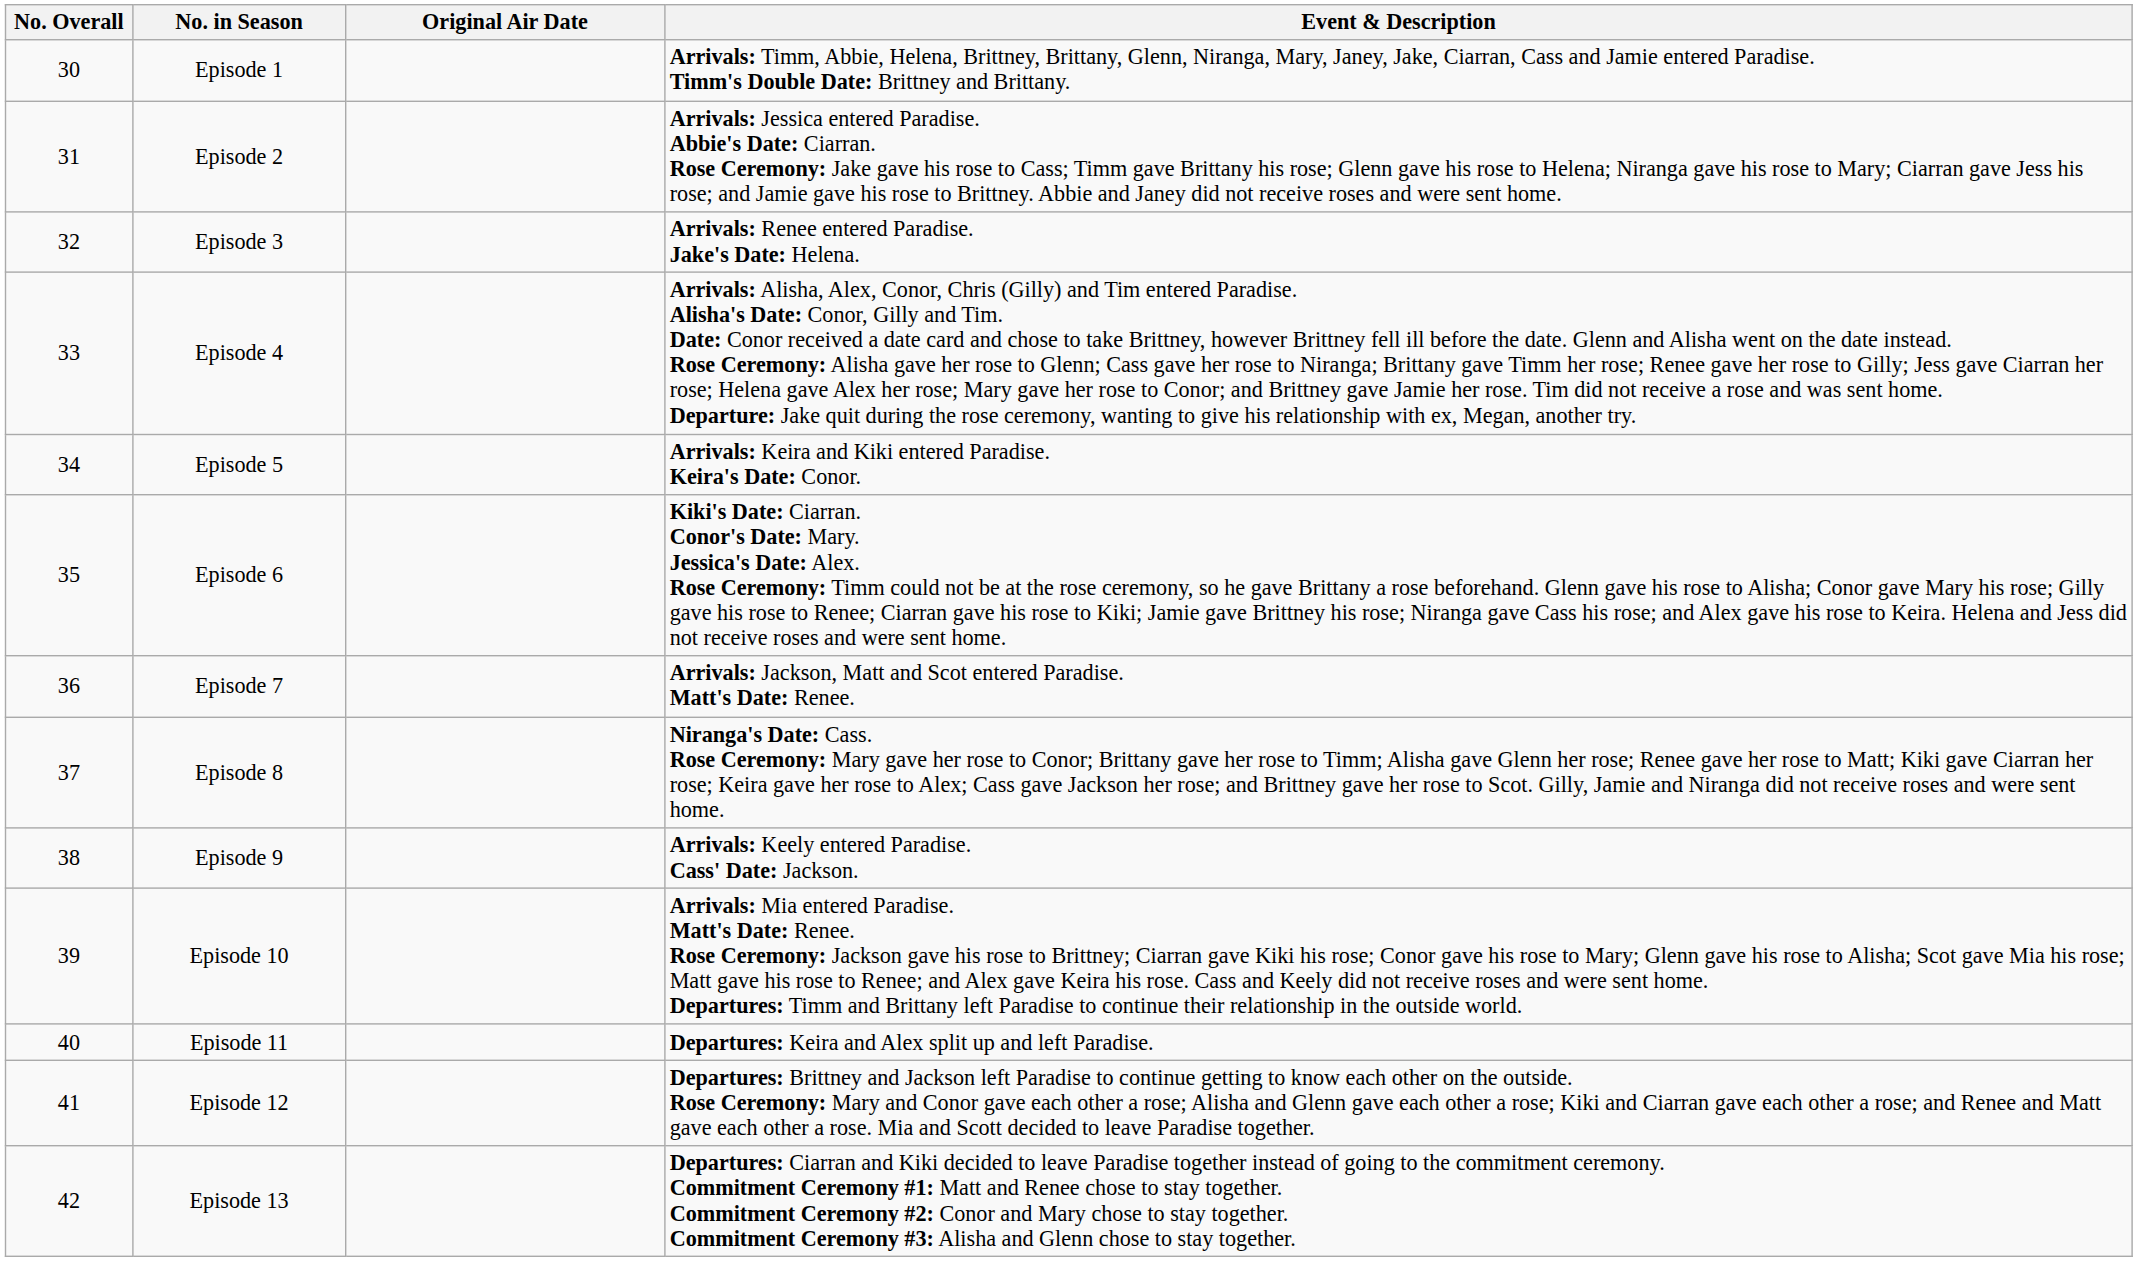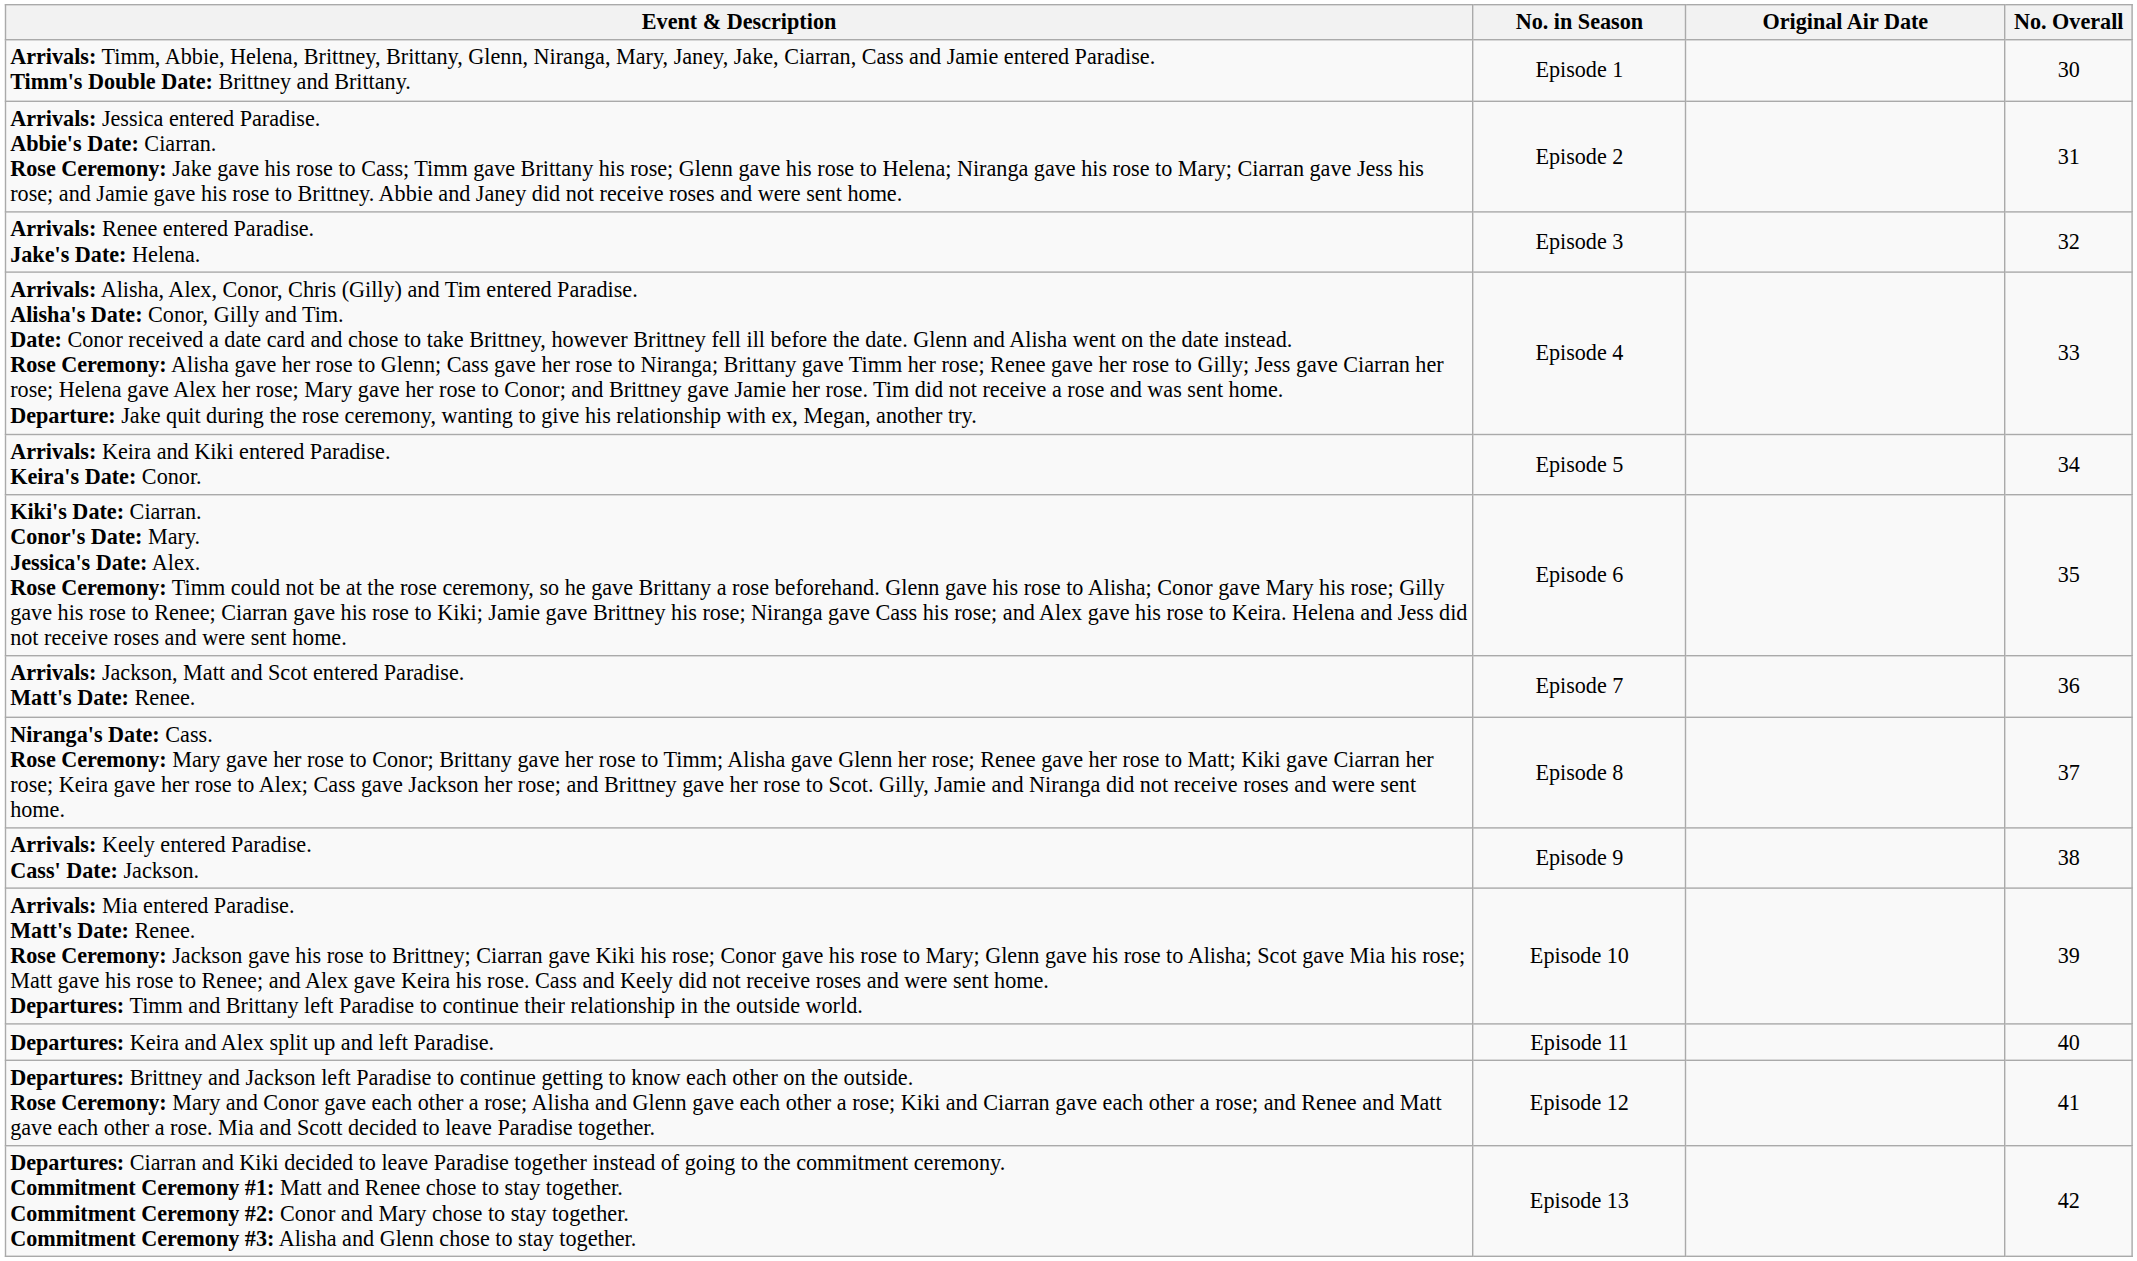columns swapped: No. Overall <-> Event & Description
